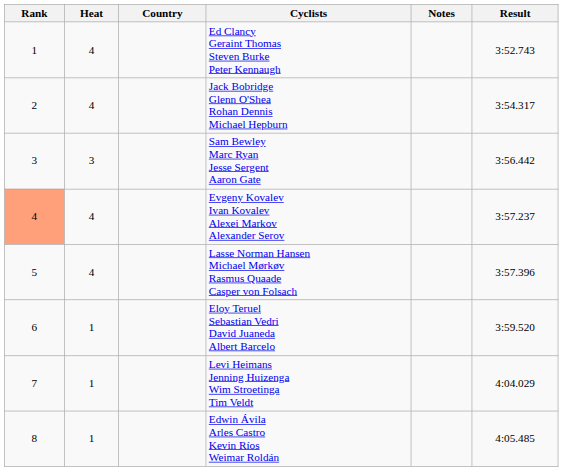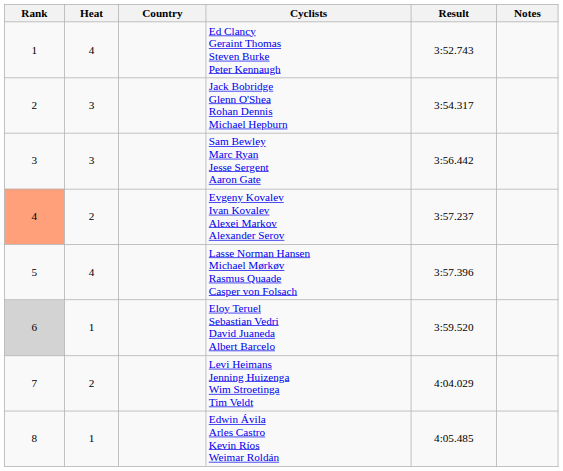columns swapped: Result <-> Notes
Jack Bobridge Glenn O'Shea Rohan Dennis Michael Hepburn | Heat: 4 -> 3
Evgeny Kovalev Ivan Kovalev Alexei Markov Alexander Serov | Heat: 4 -> 2
Eloy Teruel Sebastian Vedri David Juaneda Albert Barcelo | Rank: no background -> lightgrey background
Levi Heimans Jenning Huizenga Wim Stroetinga Tim Veldt | Heat: 1 -> 2
